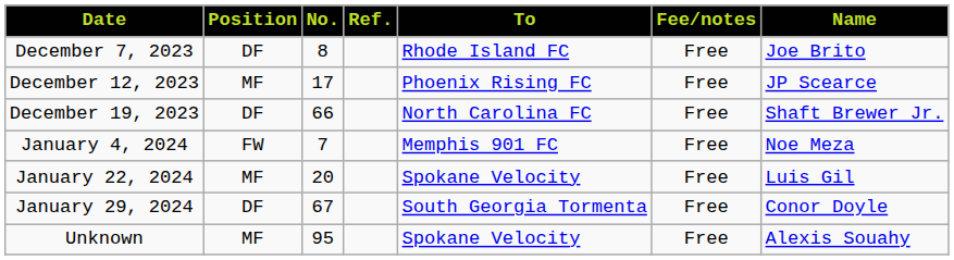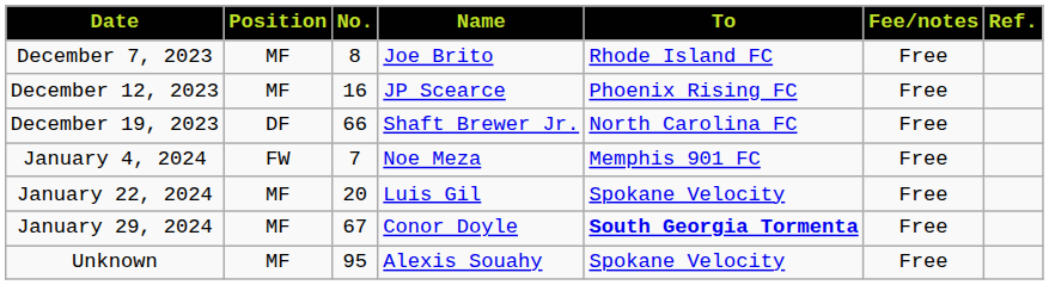columns swapped: Name <-> Ref.
December 7, 2023 | Position: DF -> MF
December 12, 2023 | No.: 17 -> 16
January 29, 2024 | Position: DF -> MF
January 29, 2024 | To: normal -> bold
